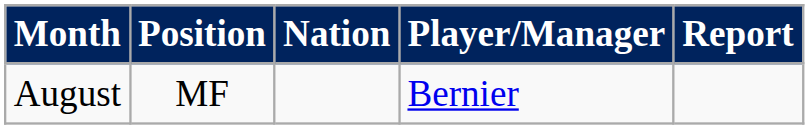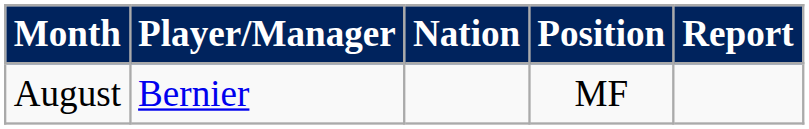columns swapped: Player/Manager <-> Position
